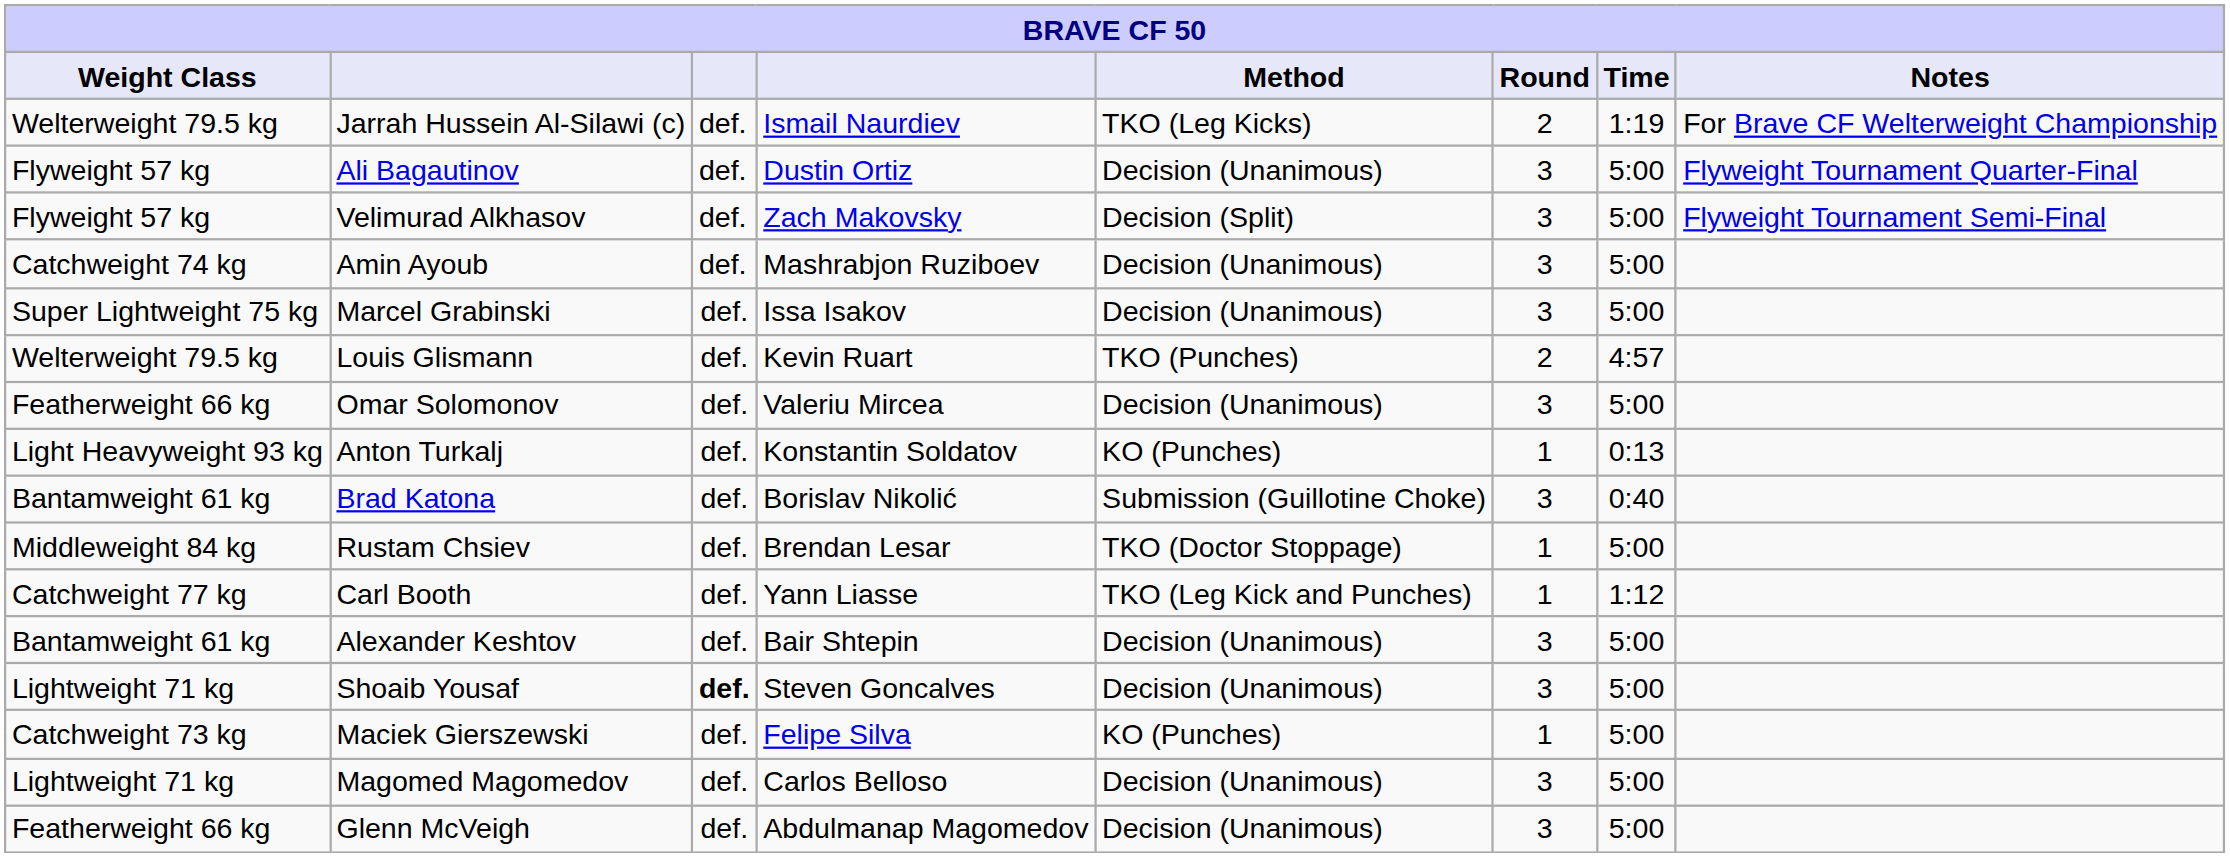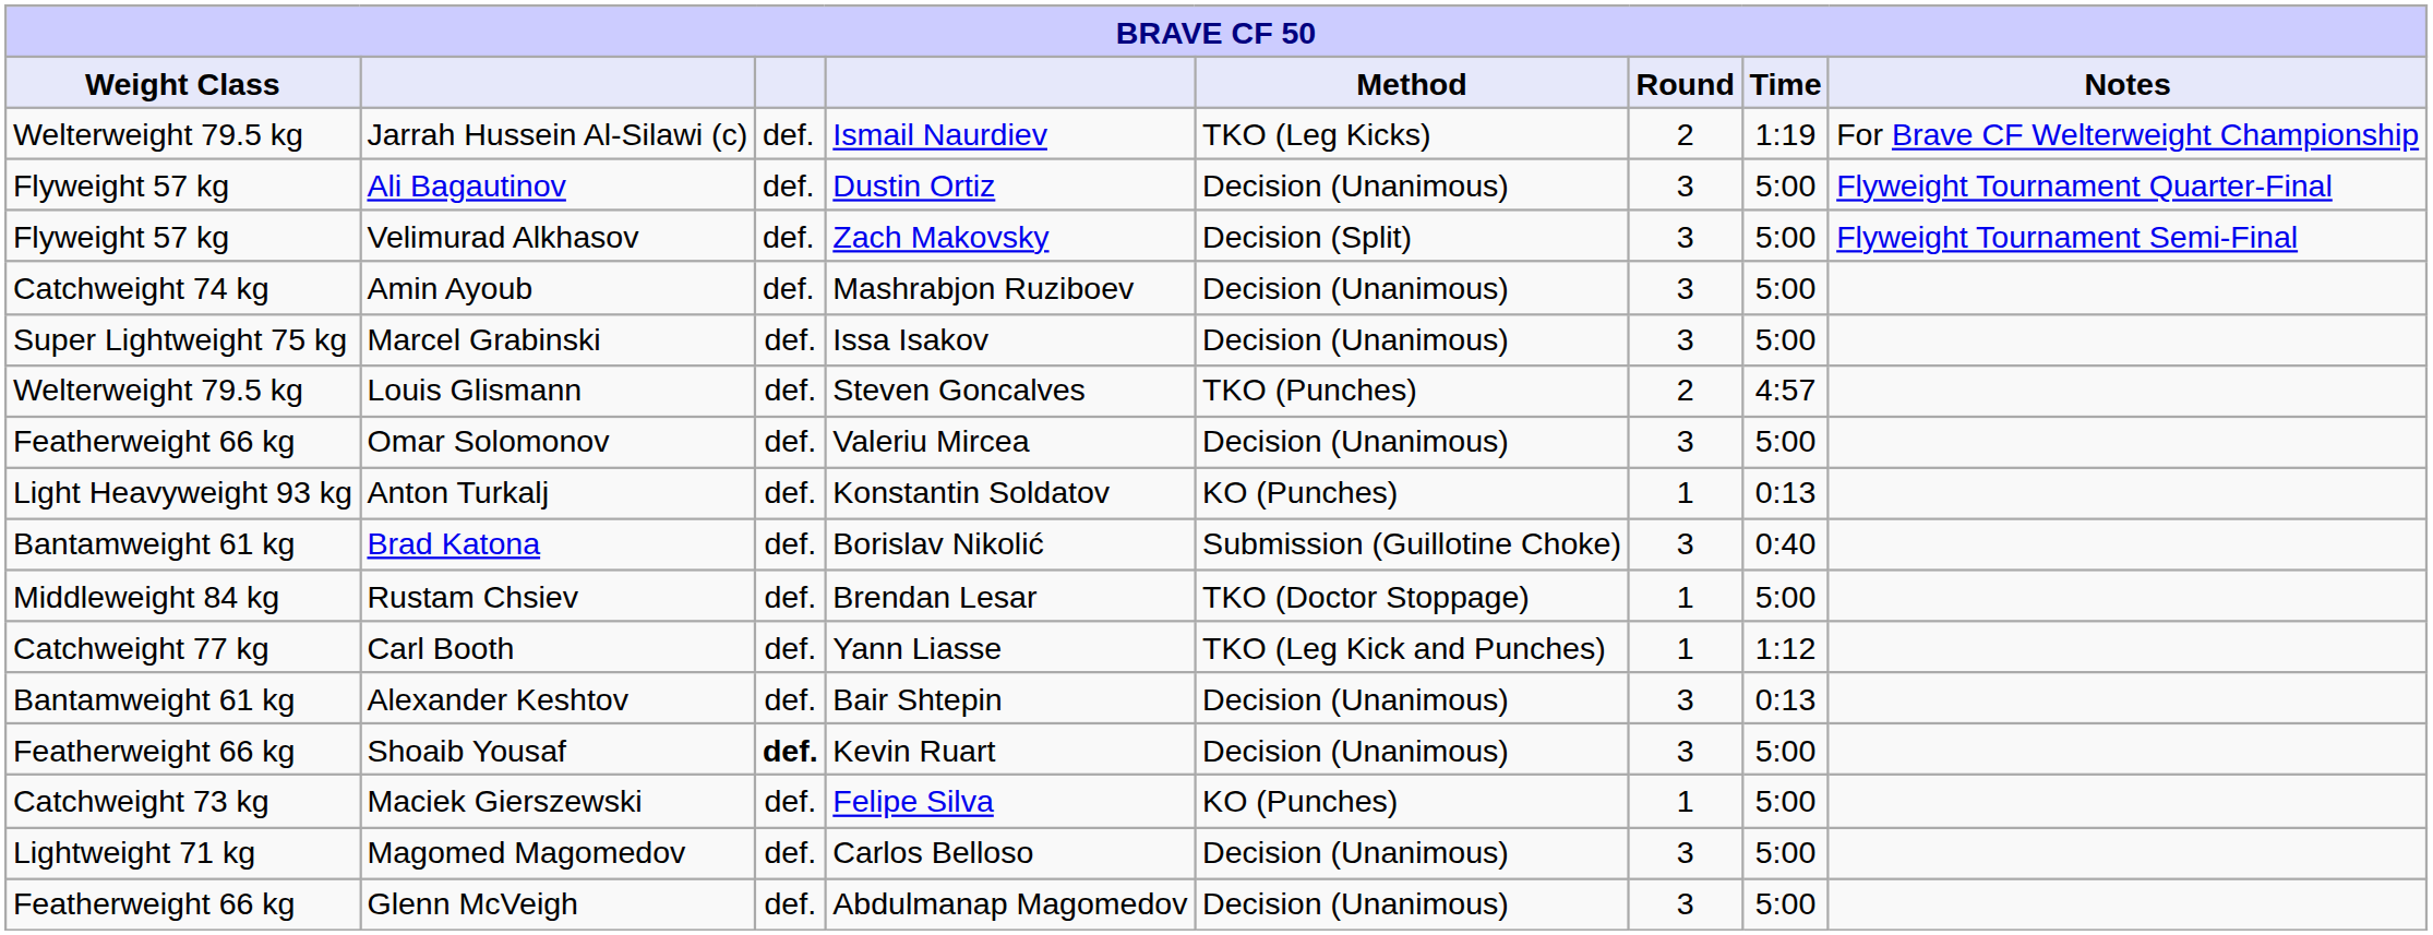Louis Glismann | column 4: Kevin Ruart -> Steven Goncalves
Alexander Keshtov | Time: 5:00 -> 0:13
Shoaib Yousaf | Weight Class: Lightweight 71 kg -> Featherweight 66 kg
Shoaib Yousaf | column 4: Steven Goncalves -> Kevin Ruart
